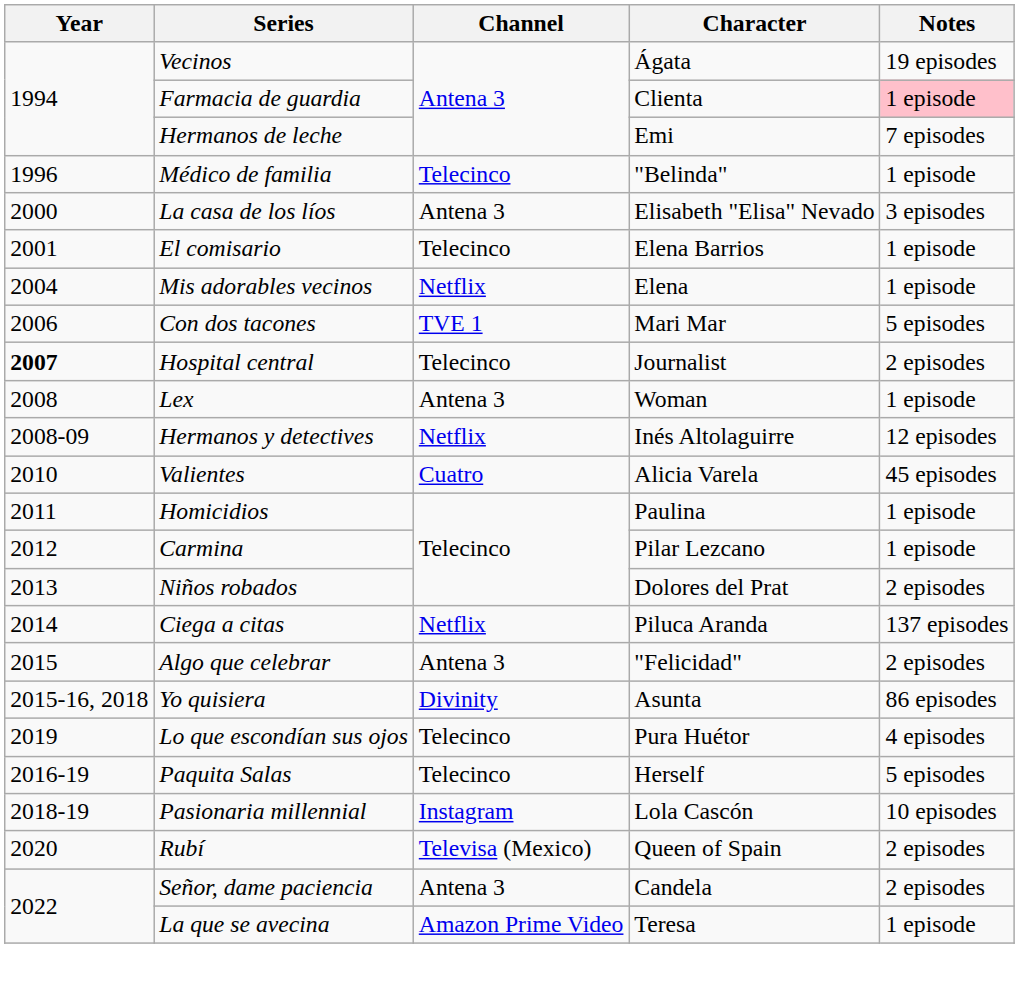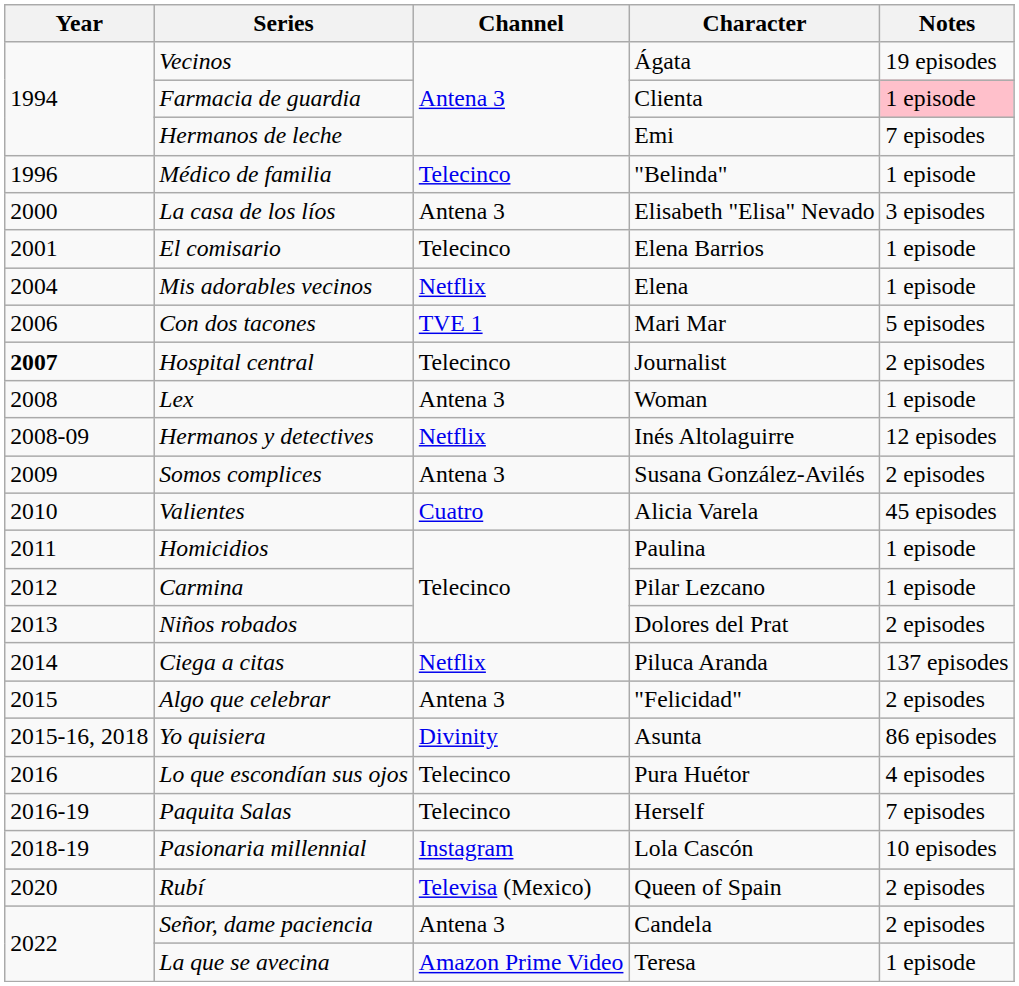+ row: 2009 | Somos complices | Antena 3 | Susana González-Avilés | 2 episodes
Lo que escondían sus ojos | Year: 2019 -> 2016
Paquita Salas | Notes: 5 episodes -> 7 episodes
